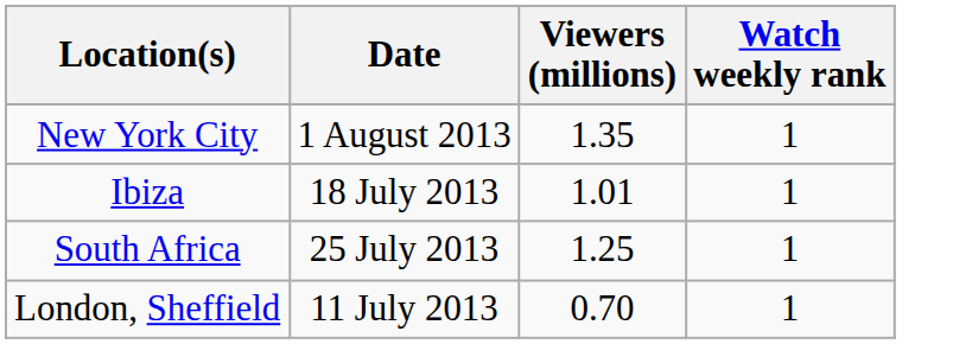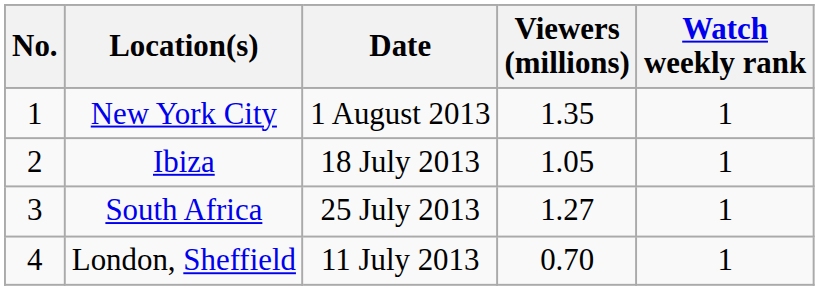+ column: No. | 1 | 2 | 3 | 4
Ibiza | Viewers (millions): 1.01 -> 1.05
South Africa | Viewers (millions): 1.25 -> 1.27
